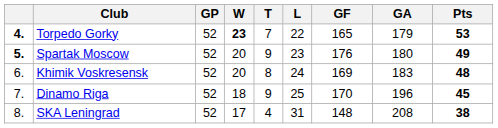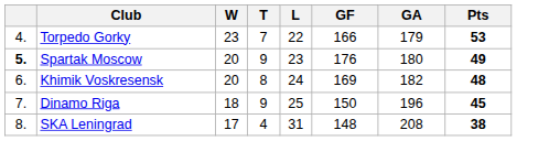- column: GP | 52 | 52 | 52 | 52 | 52
Torpedo Gorky | column 1: bold -> normal
Torpedo Gorky | W: bold -> normal
Torpedo Gorky | GF: 165 -> 166
Khimik Voskresensk | GA: 183 -> 182
Dinamo Riga | GF: 170 -> 150
